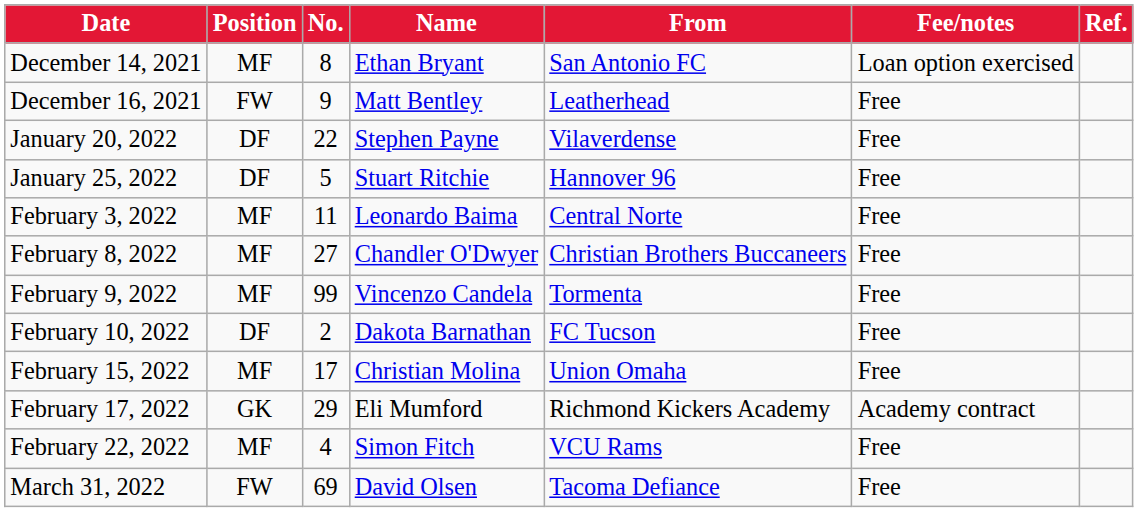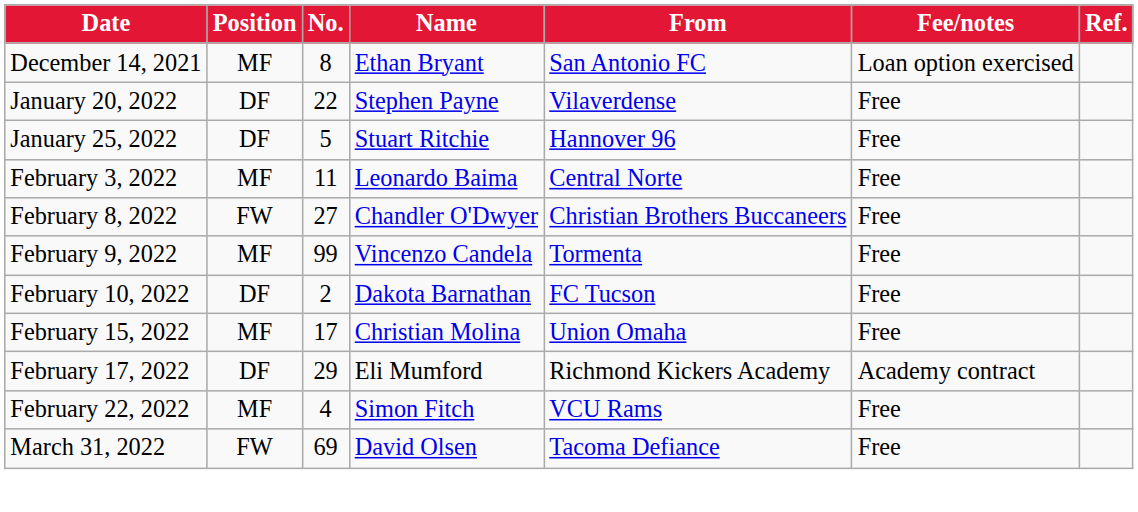- row: December 16, 2021 | FW | 9 | Matt Bentley | Leatherhead | Free
February 8, 2022 | Position: MF -> FW
February 17, 2022 | Position: GK -> DF
